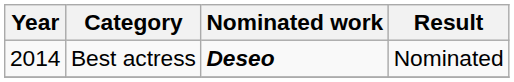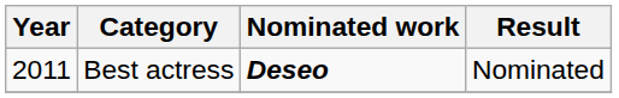Best actress | Year: 2014 -> 2011
